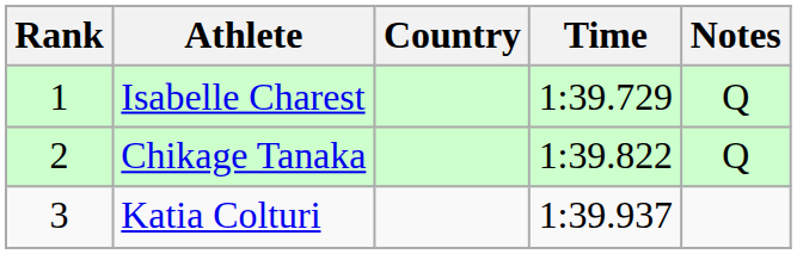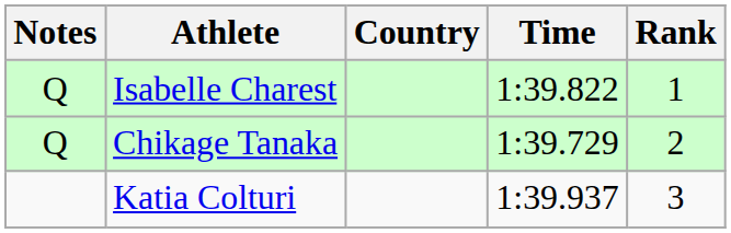columns swapped: Rank <-> Notes
Isabelle Charest | Time: 1:39.729 -> 1:39.822
Chikage Tanaka | Time: 1:39.822 -> 1:39.729
